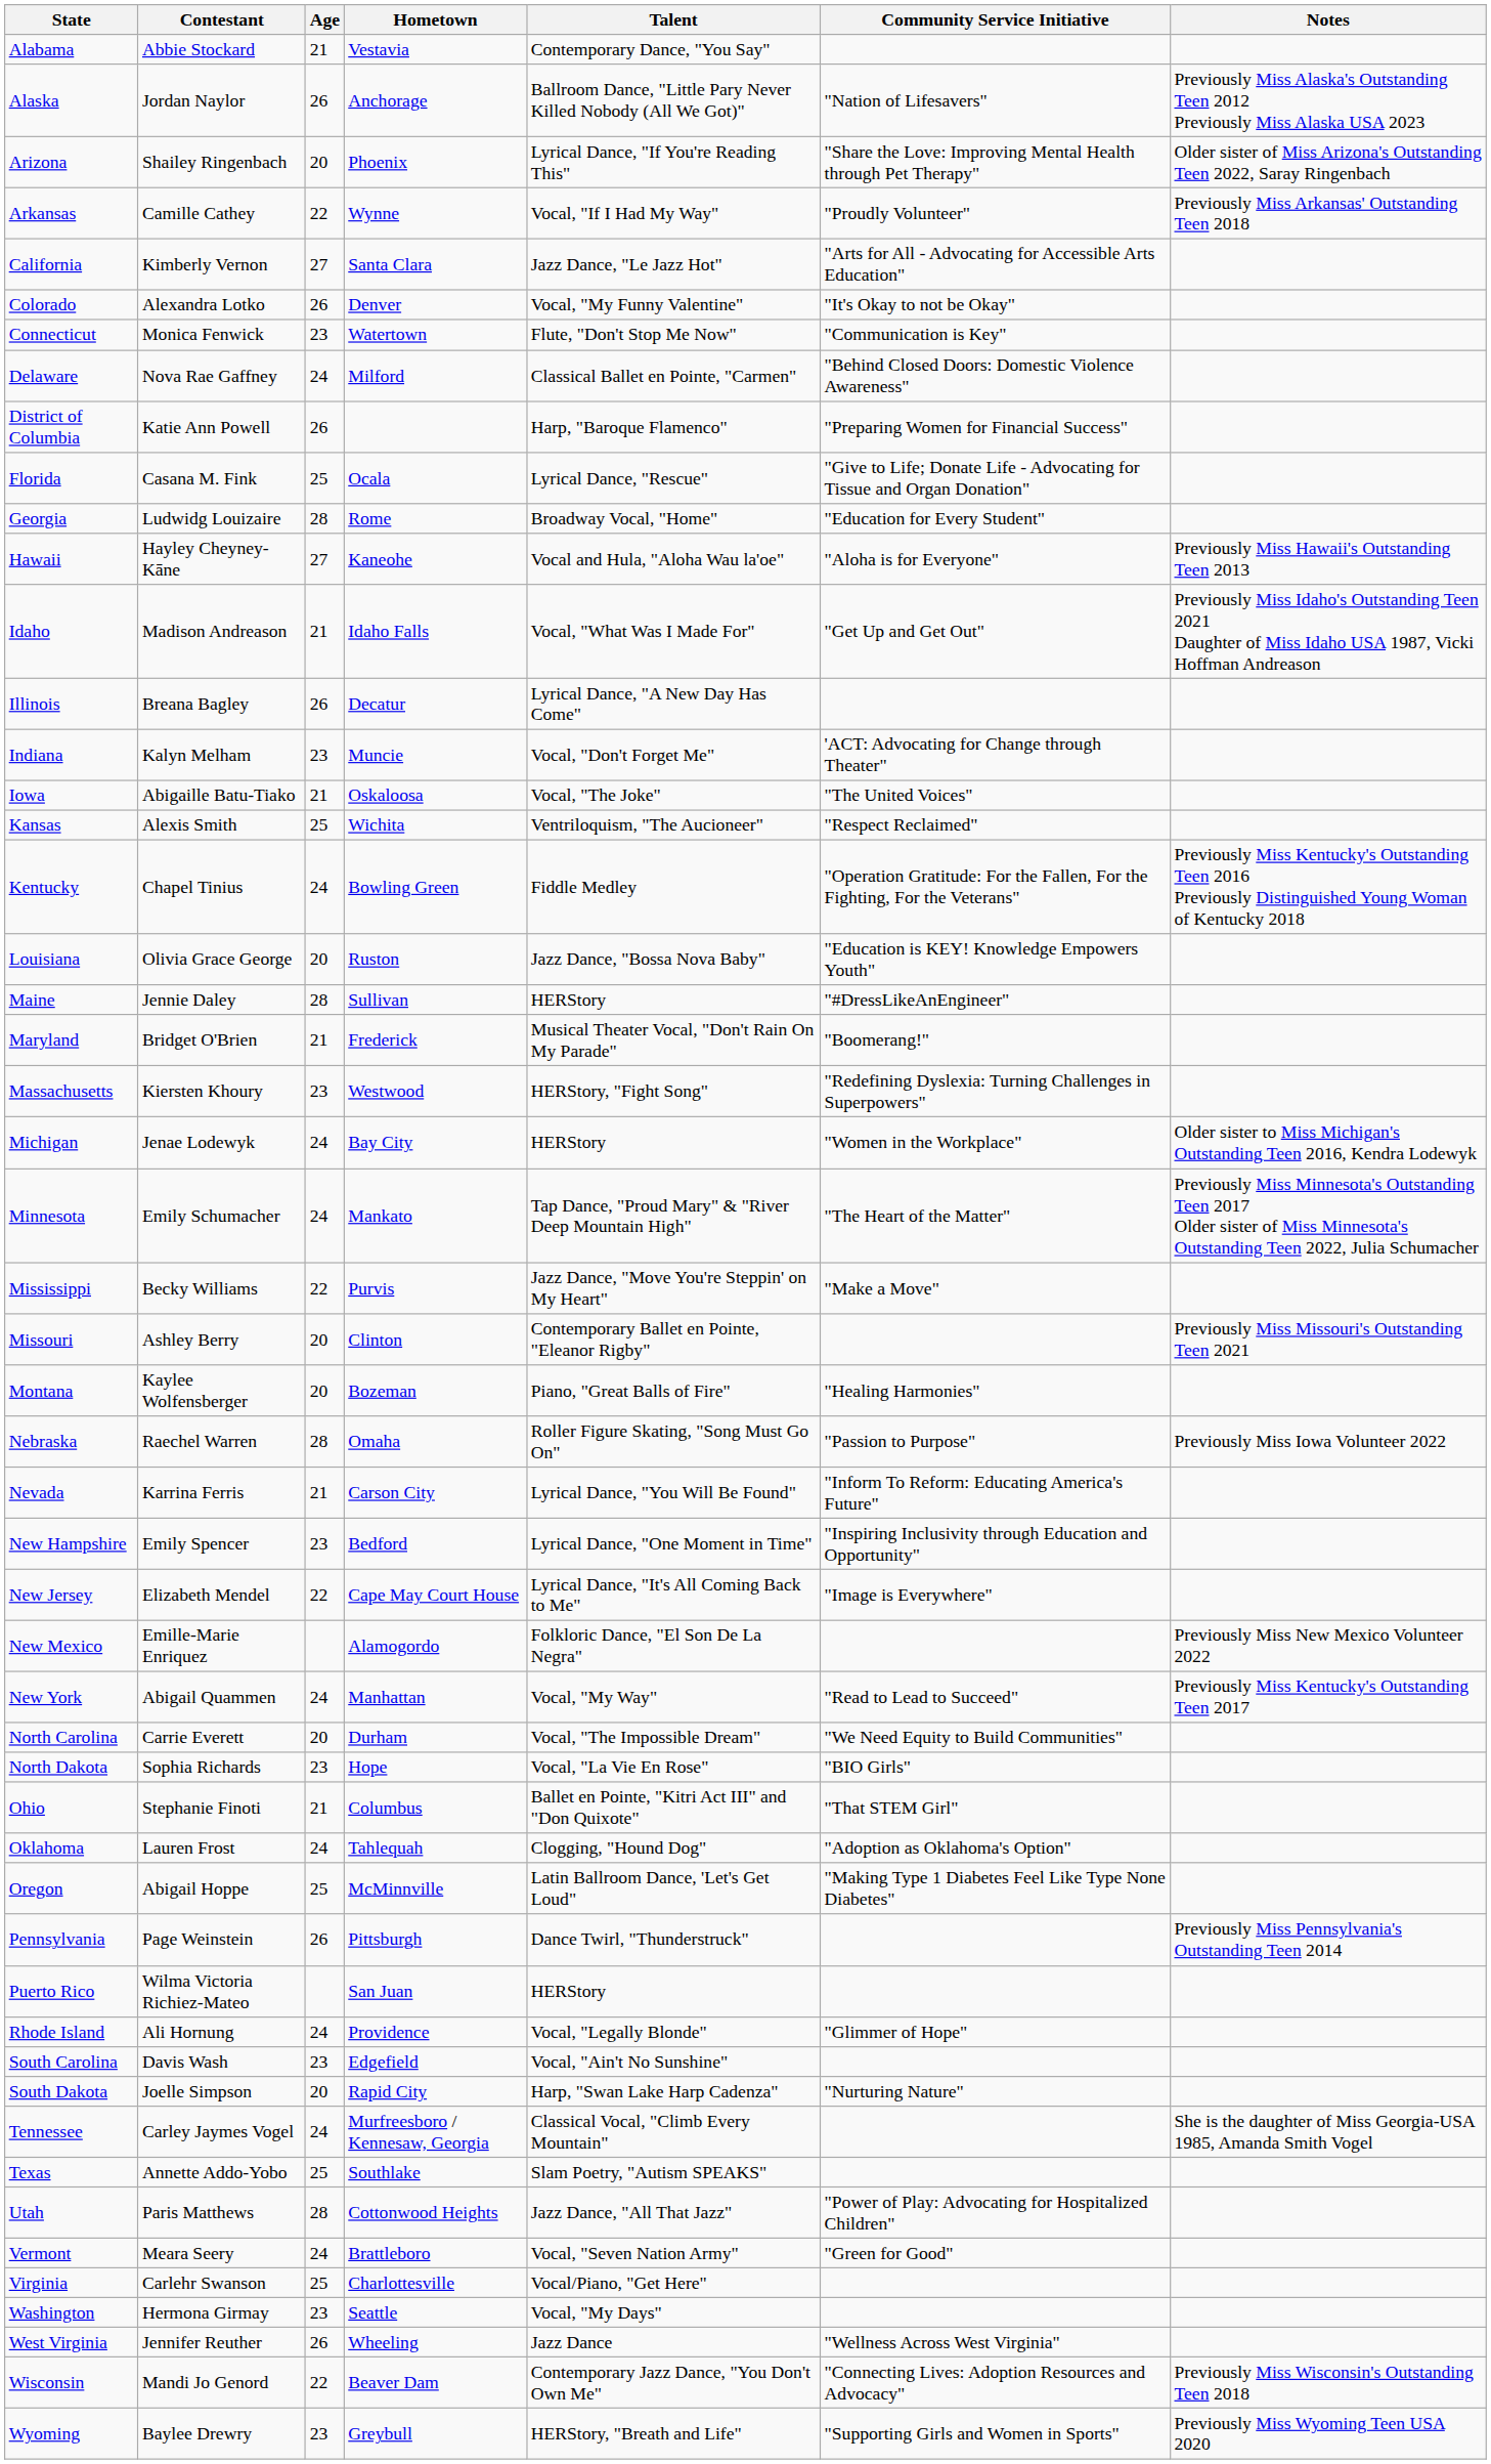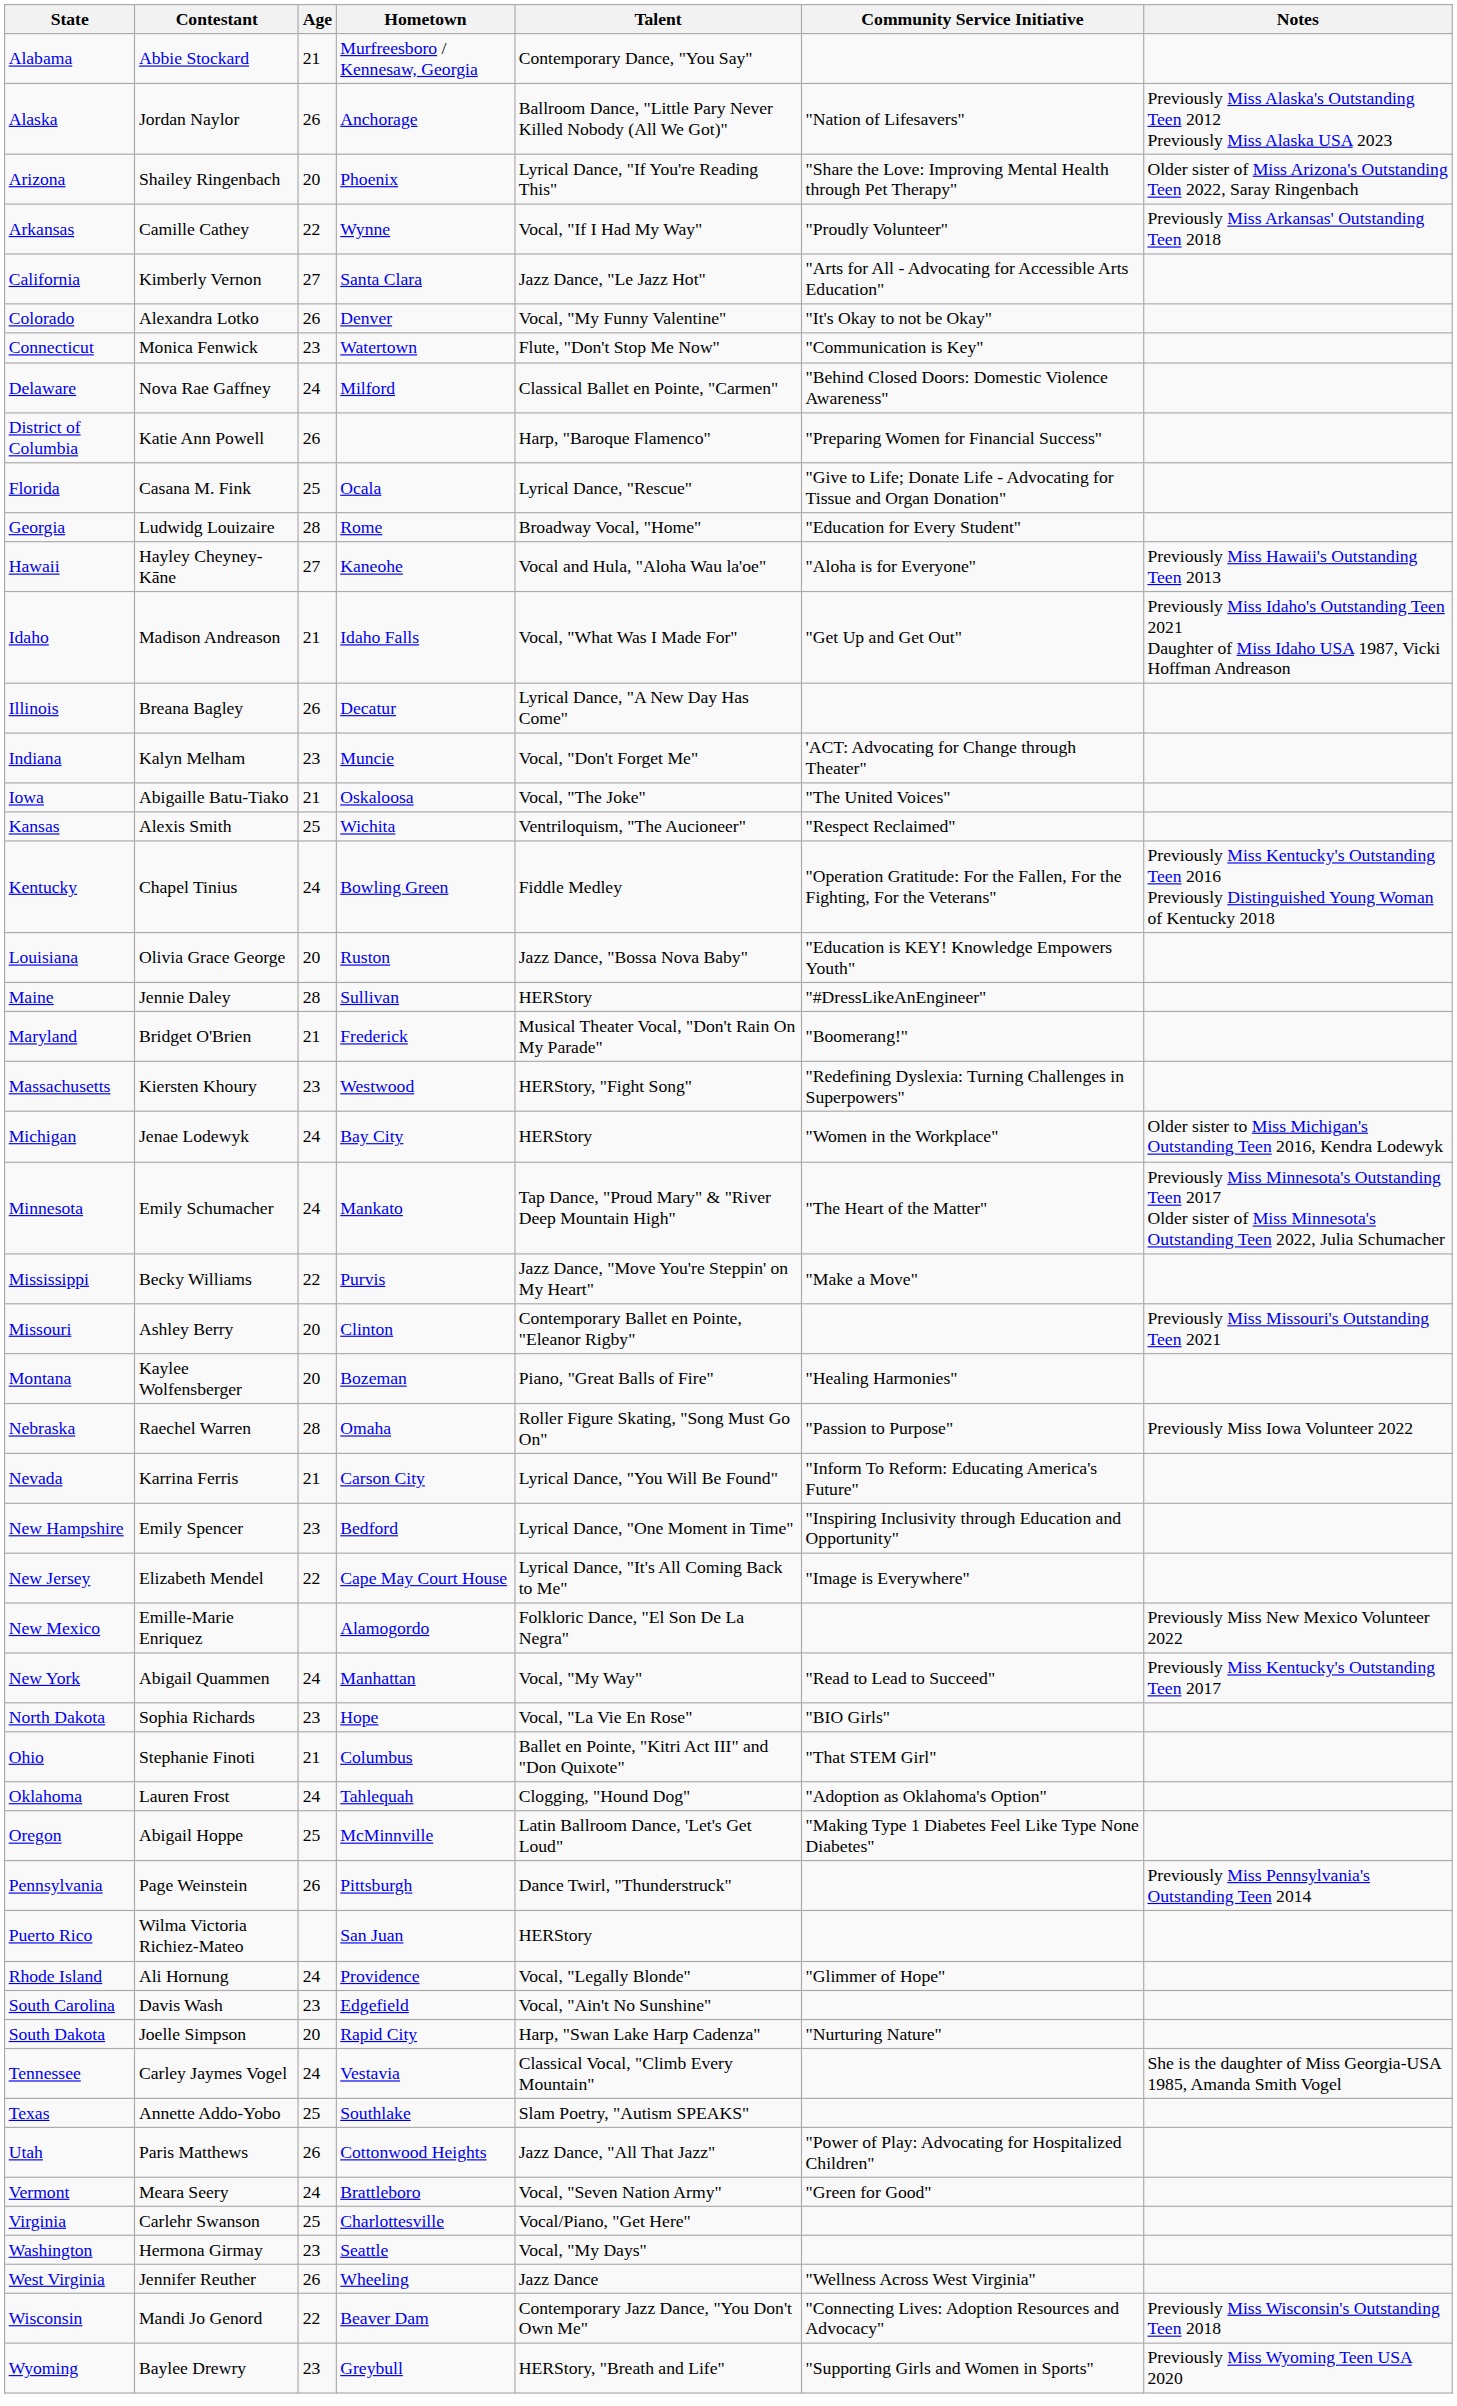Alabama | Hometown: Vestavia -> Murfreesboro / Kennesaw, Georgia
- row: North Carolina | Carrie Everett | 20 | Durham | Vocal, "The Impossible Dream" | "We Need Equity to Build Communities"
Tennessee | Hometown: Murfreesboro / Kennesaw, Georgia -> Vestavia
Utah | Age: 28 -> 26
